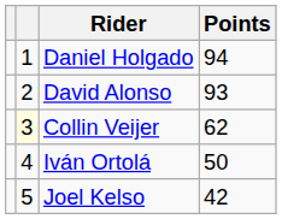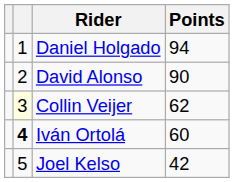David Alonso | Points: 93 -> 90
Iván Ortolá | column 2: normal -> bold
Iván Ortolá | Points: 50 -> 60
